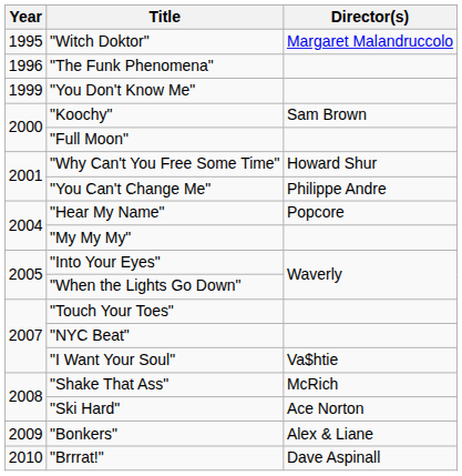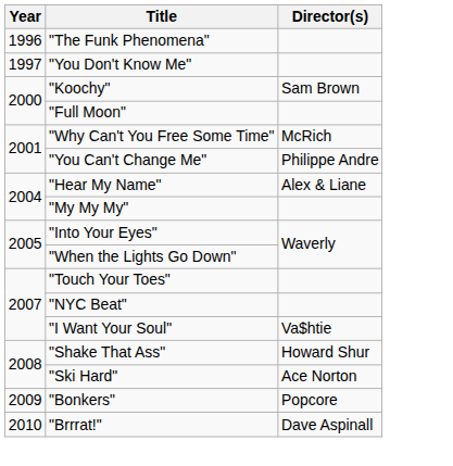- row: 1995 | "Witch Doktor" | Margaret Malandruccolo
"You Don't Know Me" | Year: 1999 -> 1997
"Why Can't You Free Some Time" | Director(s): Howard Shur -> McRich
"Hear My Name" | Director(s): Popcore -> Alex & Liane
"Shake That Ass" | Director(s): McRich -> Howard Shur
"Bonkers" | Director(s): Alex & Liane -> Popcore
